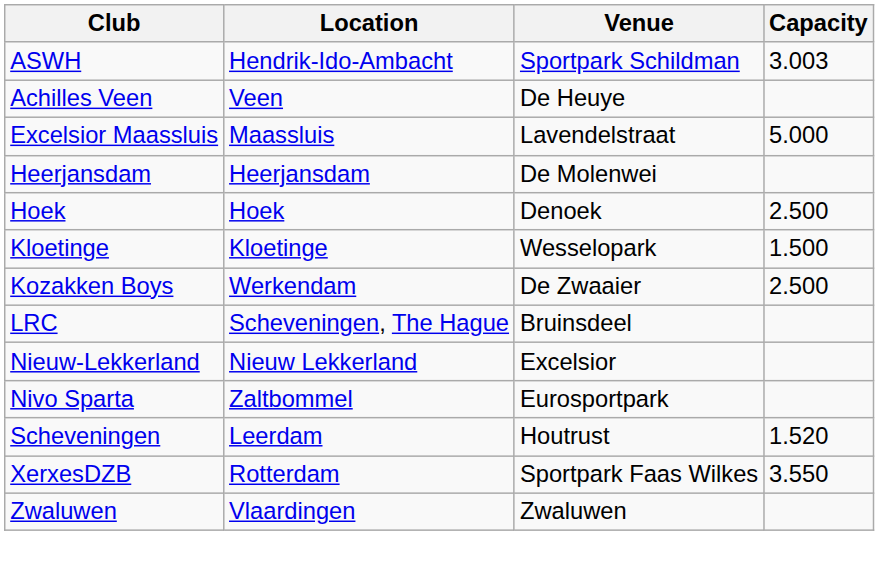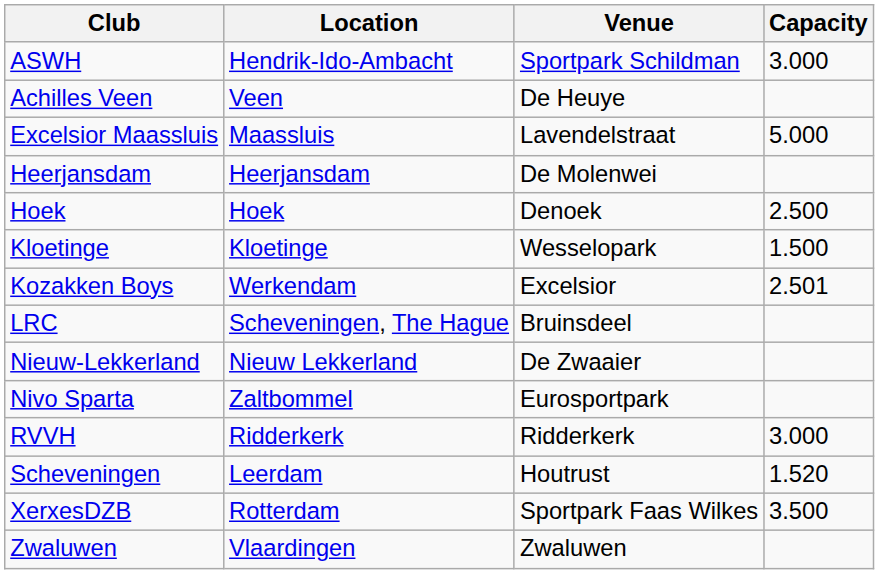ASWH | Capacity: 3.003 -> 3.000
Kozakken Boys | Venue: De Zwaaier -> Excelsior
Kozakken Boys | Capacity: 2.500 -> 2.501
Nieuw-Lekkerland | Venue: Excelsior -> De Zwaaier
+ row: RVVH | Ridderkerk | Ridderkerk | 3.000
XerxesDZB | Capacity: 3.550 -> 3.500
